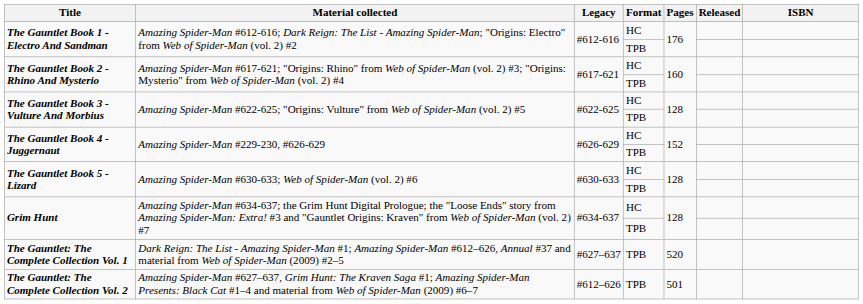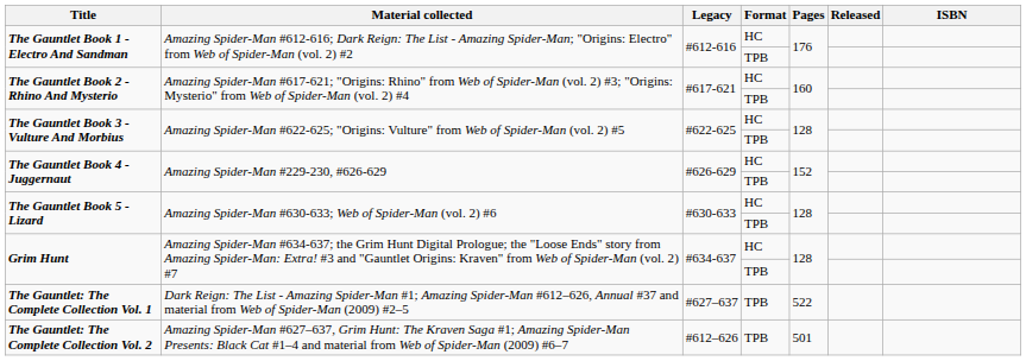The Gauntlet: The Complete Collection Vol. 1 | Pages: 520 -> 522
